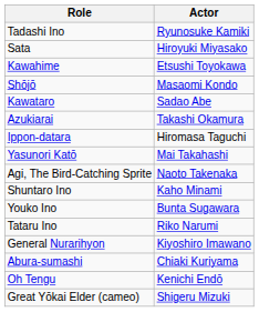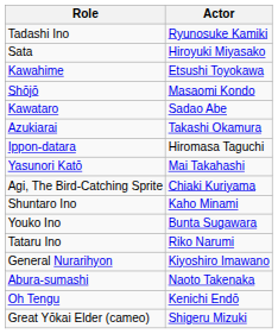Agi, The Bird-Catching Sprite | Actor: Naoto Takenaka -> Chiaki Kuriyama
Abura-sumashi | Actor: Chiaki Kuriyama -> Naoto Takenaka
